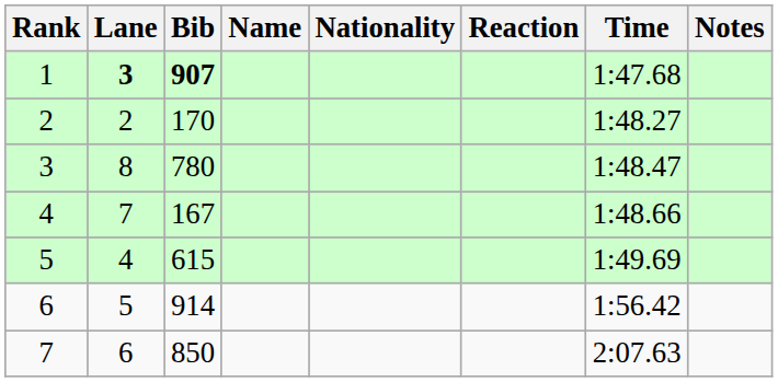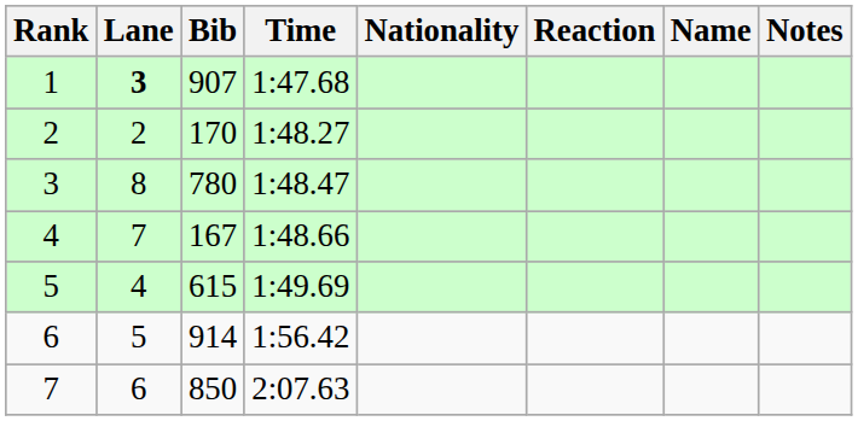columns swapped: Name <-> Time
1 | Bib: bold -> normal
